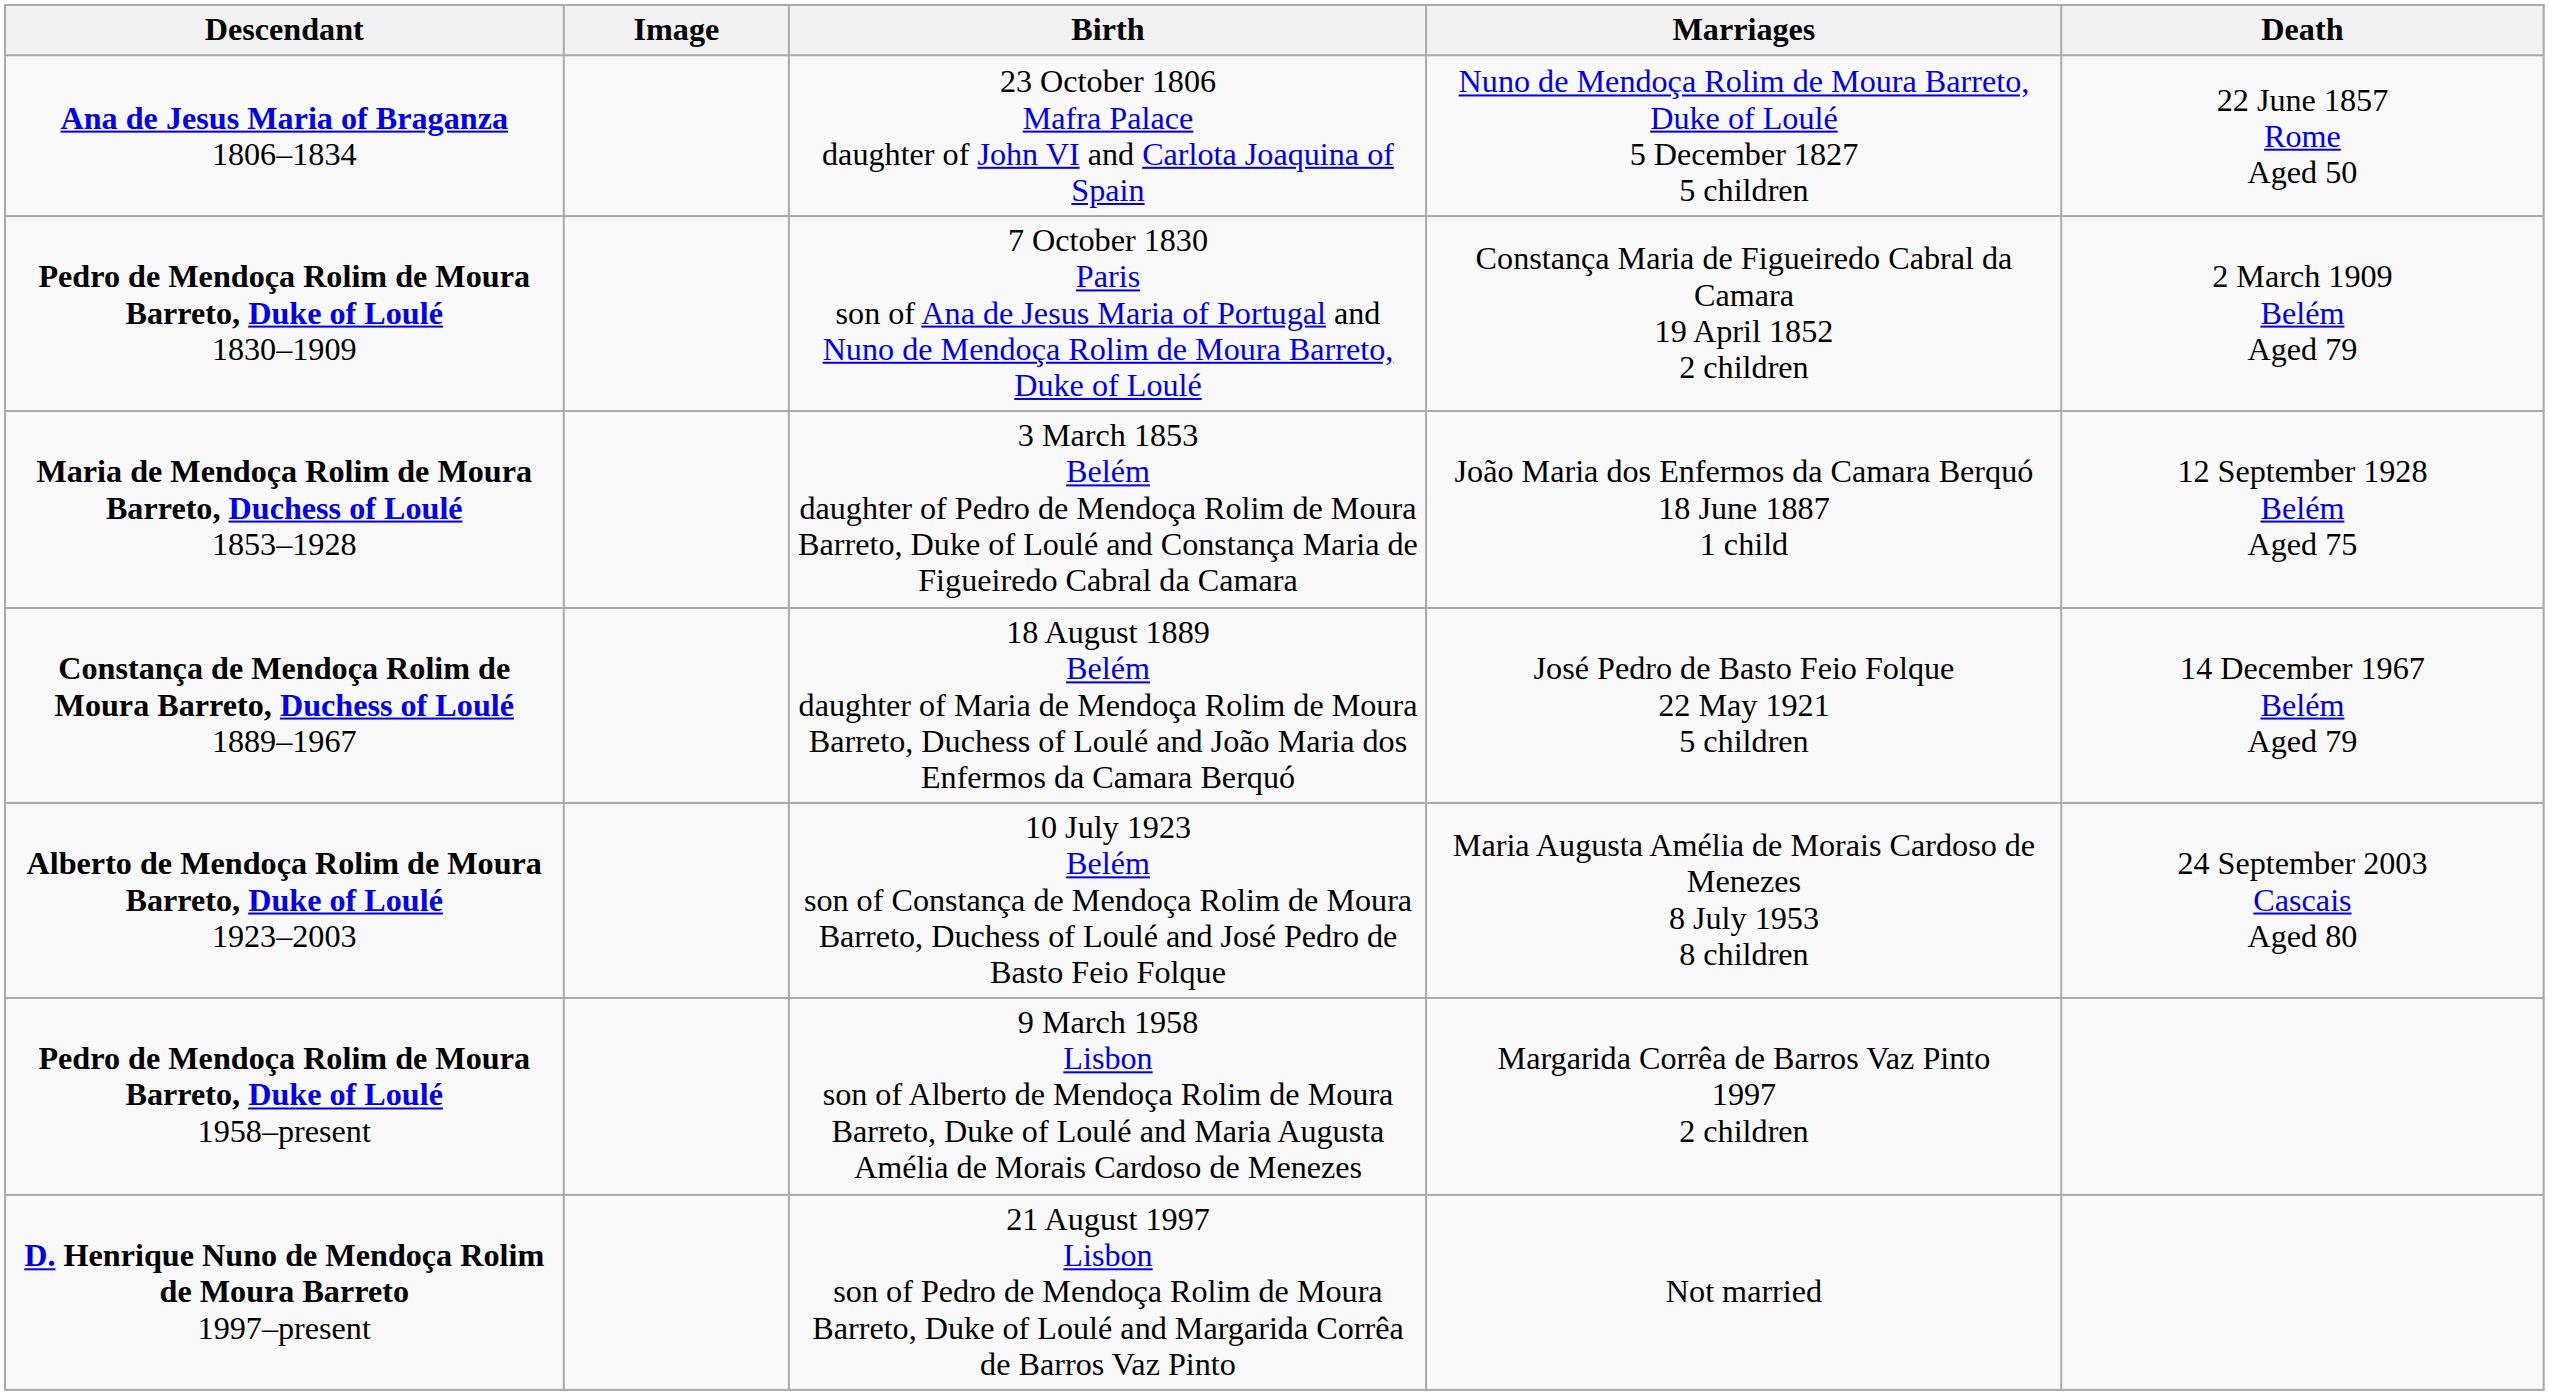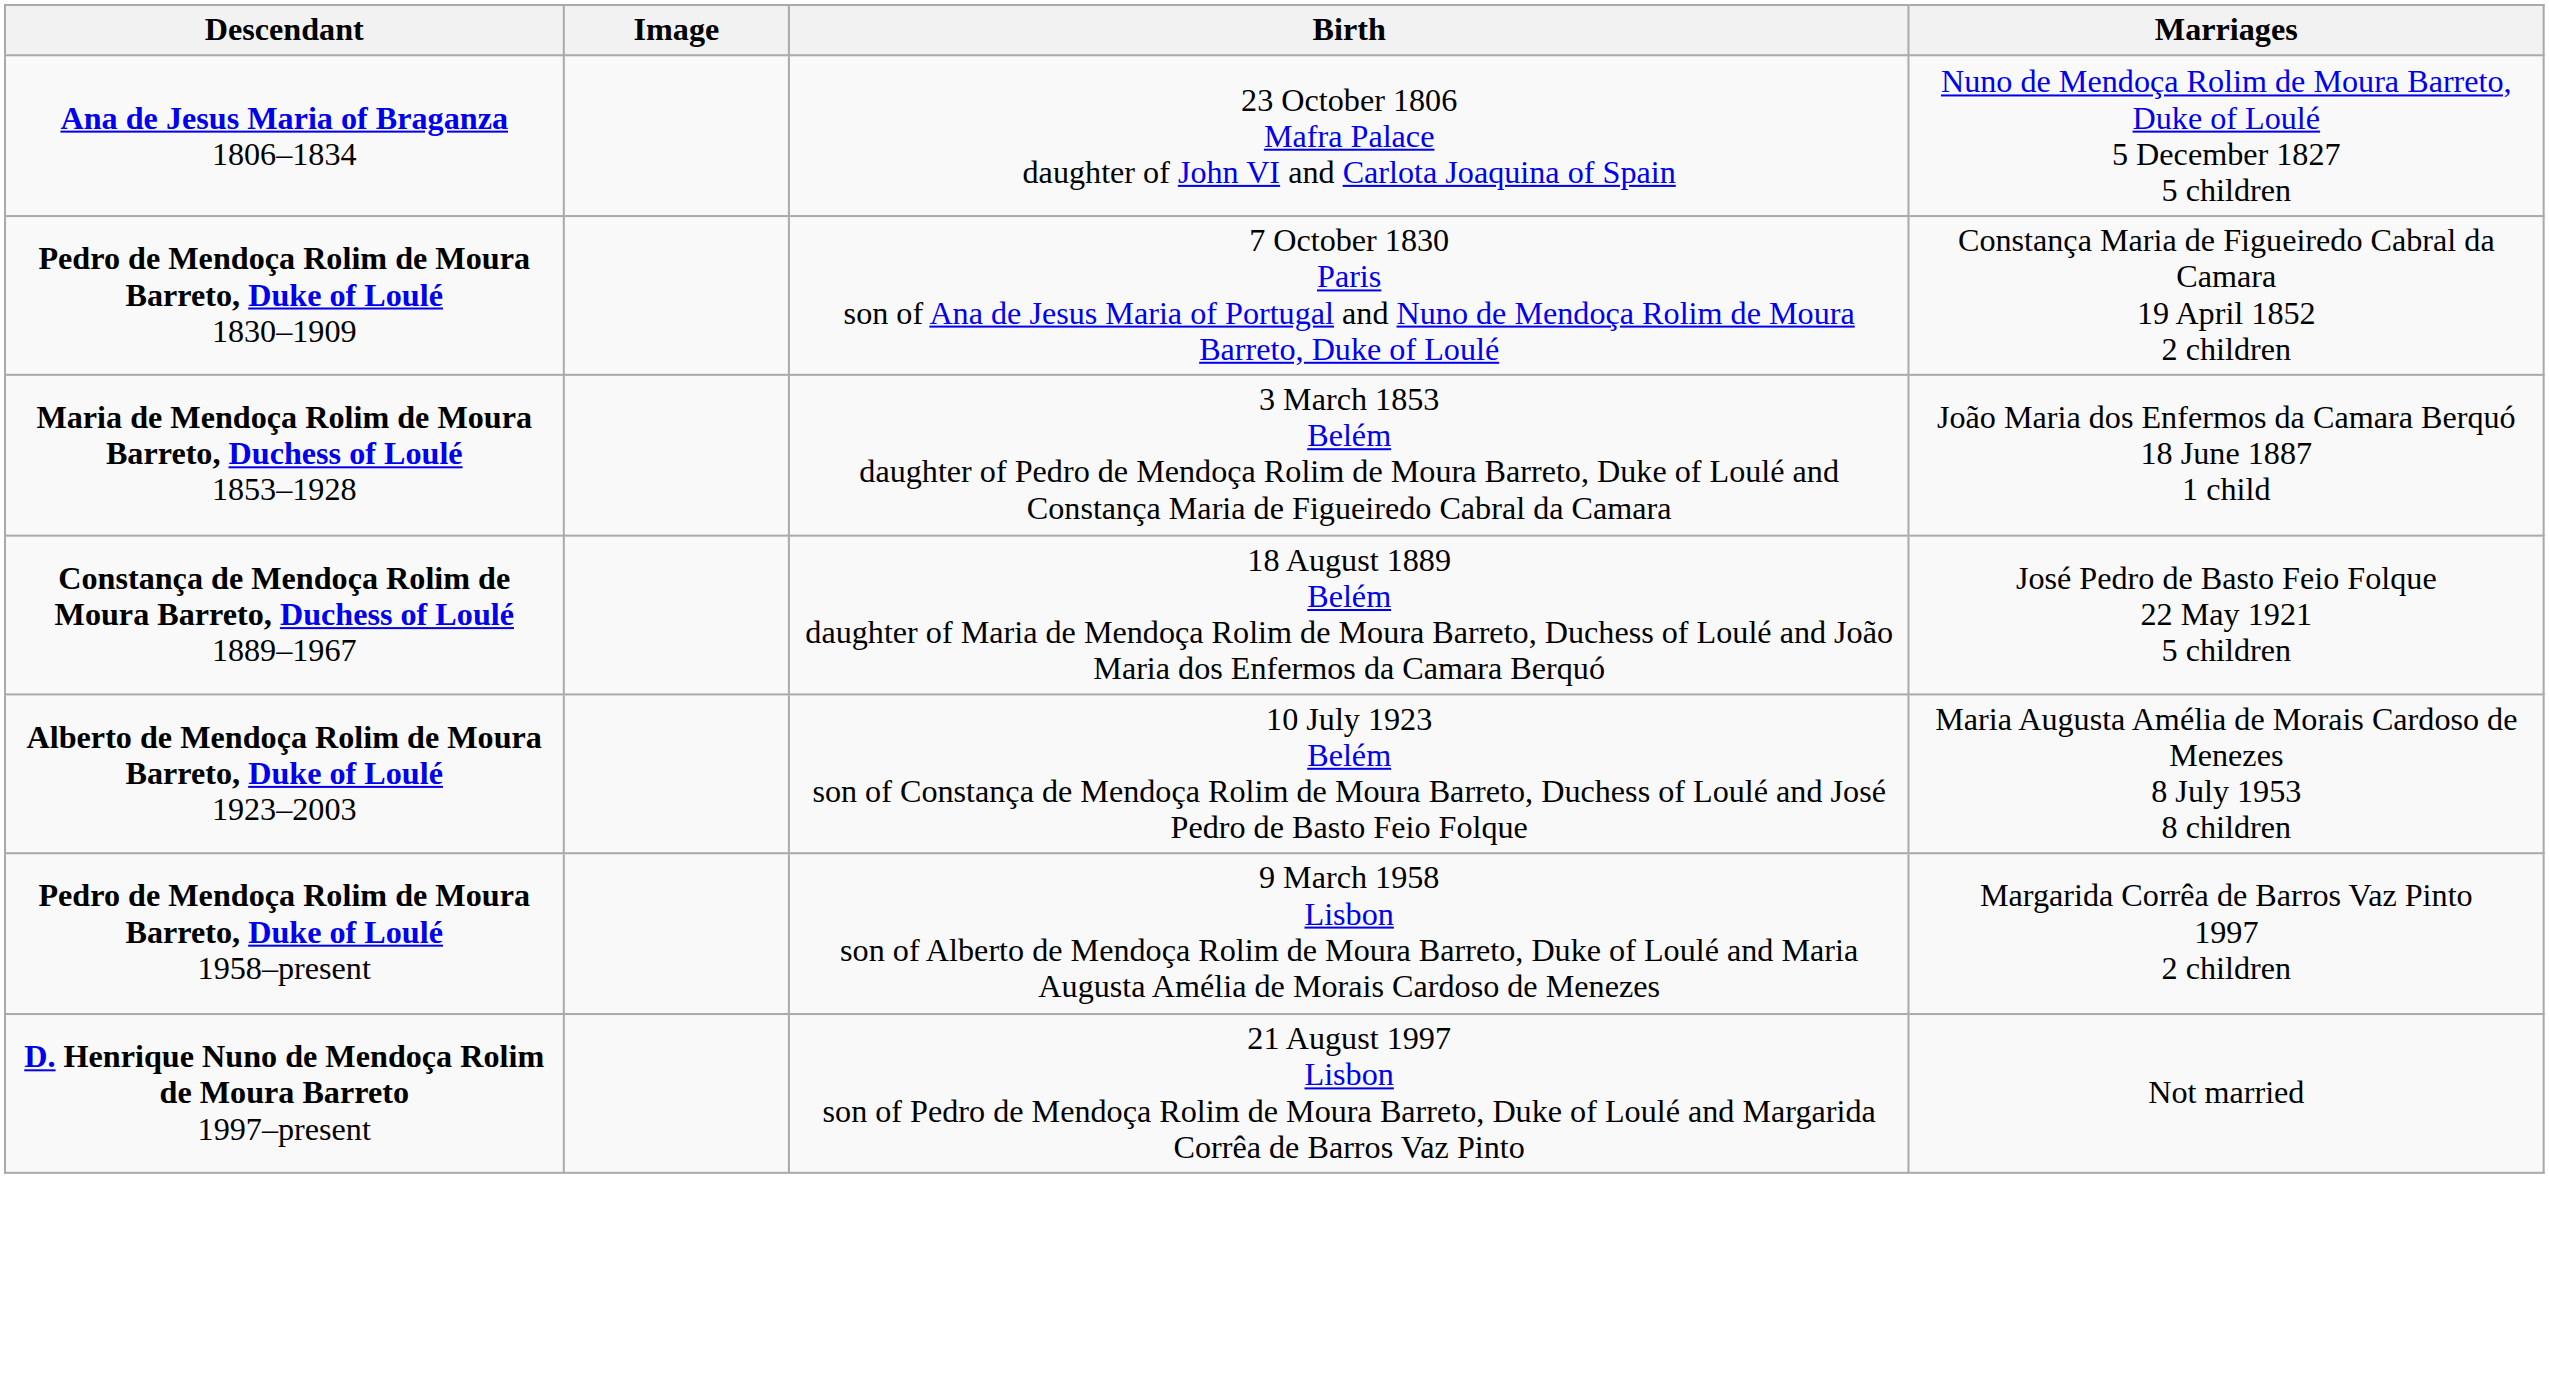- column: Death | 22 June 1857 Rome Aged 50 | 2 March 1909 Belém Aged 79 | 12 September 1928 Belém Aged 75 | 14 December 1967 Belém Aged 79 | 24 September 2003 Cascais Aged 80
